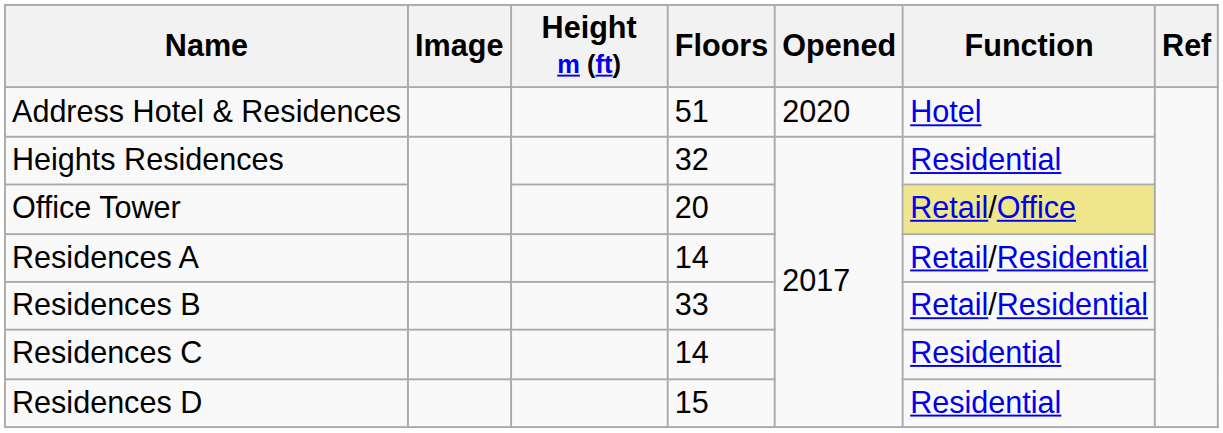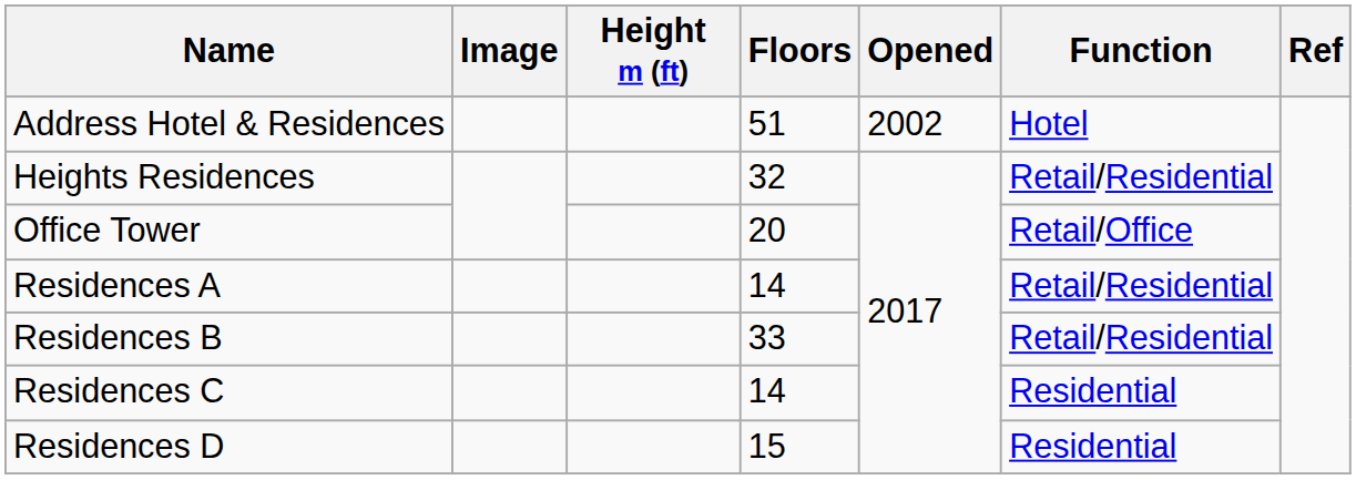Address Hotel & Residences | Opened: 2020 -> 2002
Heights Residences | Function: Residential -> Retail/Residential
Office Tower | Function: khaki background -> no background
